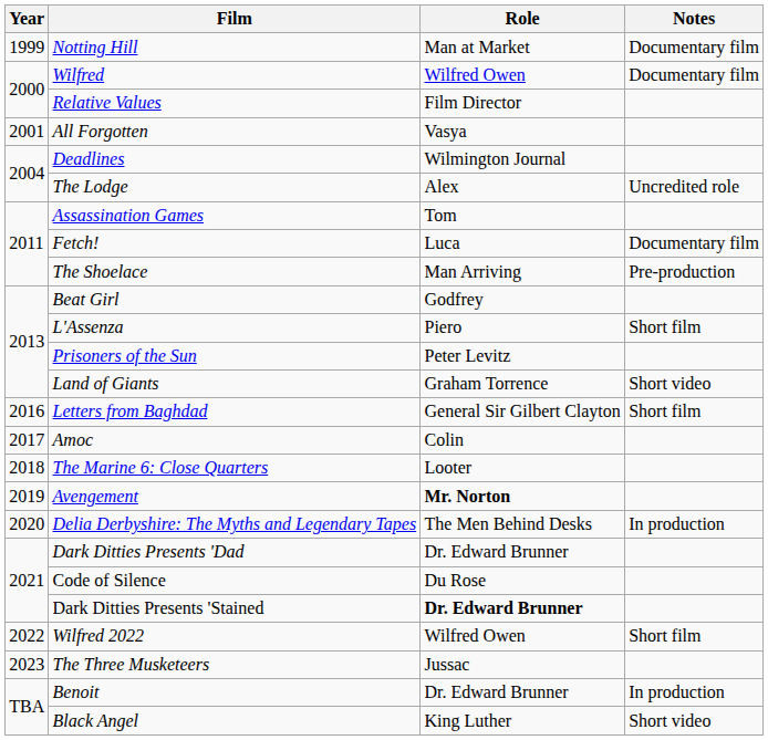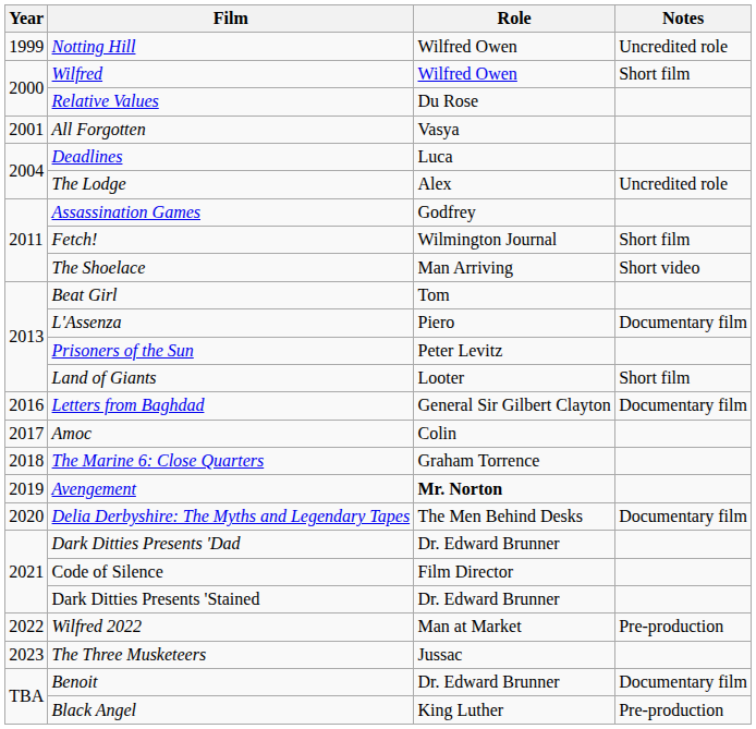Notting Hill | Role: Man at Market -> Wilfred Owen
Notting Hill | Notes: Documentary film -> Uncredited role
Wilfred | Notes: Documentary film -> Short film
Relative Values | Role: Film Director -> Du Rose
Deadlines | Role: Wilmington Journal -> Luca
Assassination Games | Role: Tom -> Godfrey
Fetch! | Role: Luca -> Wilmington Journal
Fetch! | Notes: Documentary film -> Short film
The Shoelace | Notes: Pre-production -> Short video
Beat Girl | Role: Godfrey -> Tom
L'Assenza | Notes: Short film -> Documentary film
Land of Giants | Role: Graham Torrence -> Looter
Land of Giants | Notes: Short video -> Short film
Letters from Baghdad | Notes: Short film -> Documentary film
The Marine 6: Close Quarters | Role: Looter -> Graham Torrence
Delia Derbyshire: The Myths and Legendary Tapes | Notes: In production -> Documentary film
Code of Silence | Role: Du Rose -> Film Director
Dark Ditties Presents 'Stained | Role: bold -> normal
Wilfred 2022 | Role: Wilfred Owen -> Man at Market
Wilfred 2022 | Notes: Short film -> Pre-production
Benoit | Notes: In production -> Documentary film
Black Angel | Notes: Short video -> Pre-production
